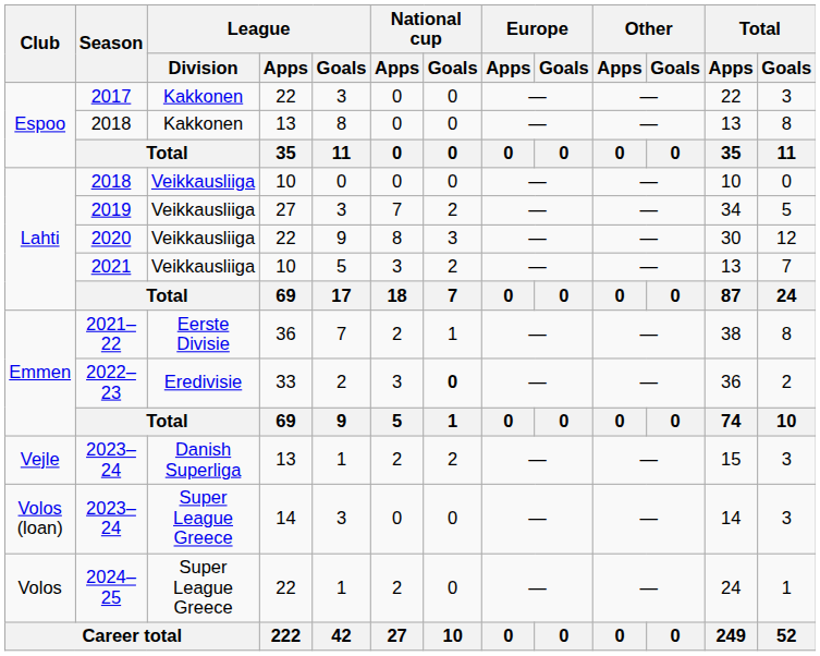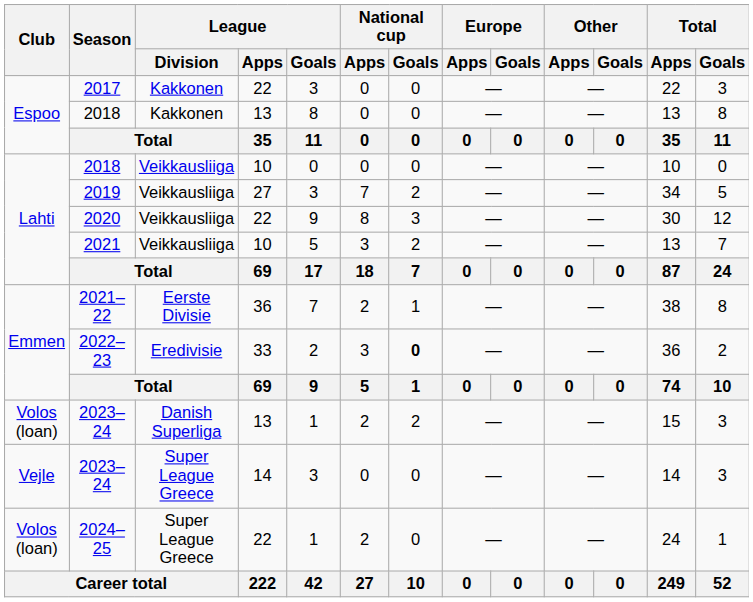2023–24 / 13 | Club: Vejle -> Volos (loan)
2023–24 / 14 | Club: Volos (loan) -> Vejle
2024–25 | Club: Volos -> Volos (loan)
